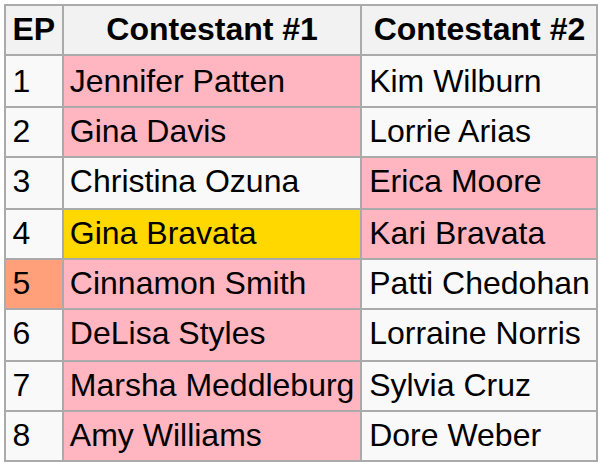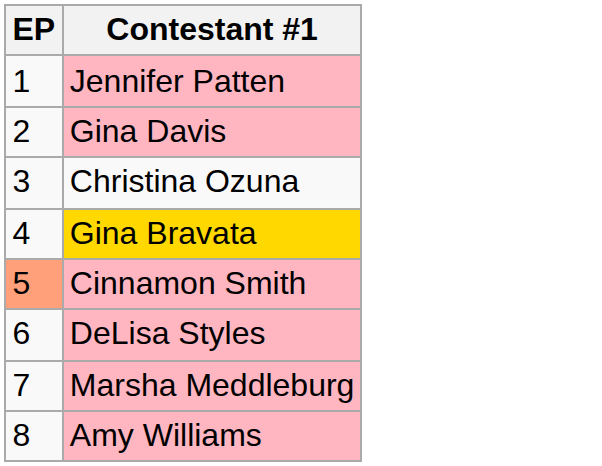- column: Contestant #2 | Kim Wilburn | Lorrie Arias | Erica Moore | Kari Bravata | Patti Chedohan | Lorraine Norris | Sylvia Cruz | Dore Weber
